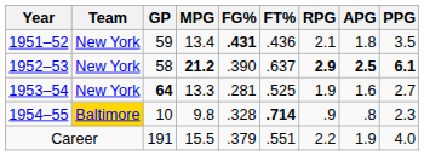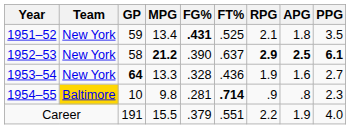1951–52 | FT%: .436 -> .525
1953–54 | FG%: .281 -> .328
1953–54 | FT%: .525 -> .436
1954–55 | FG%: .328 -> .281
